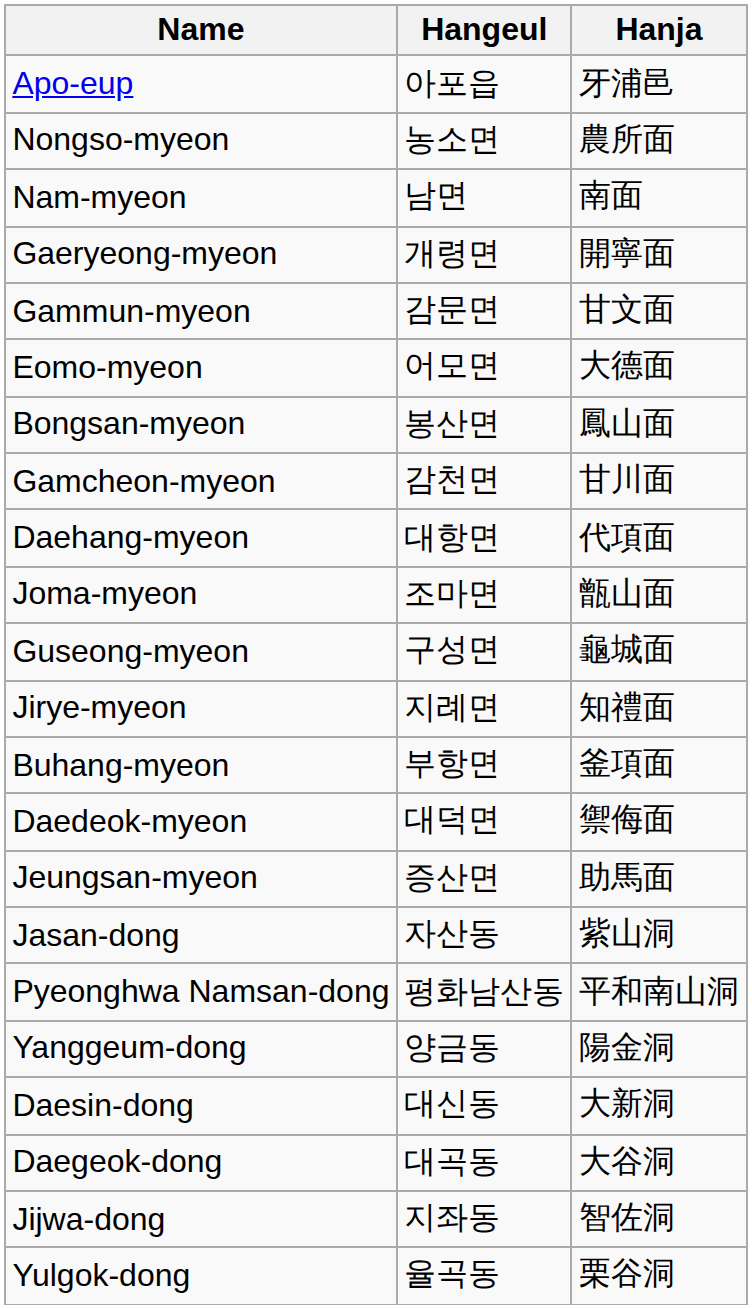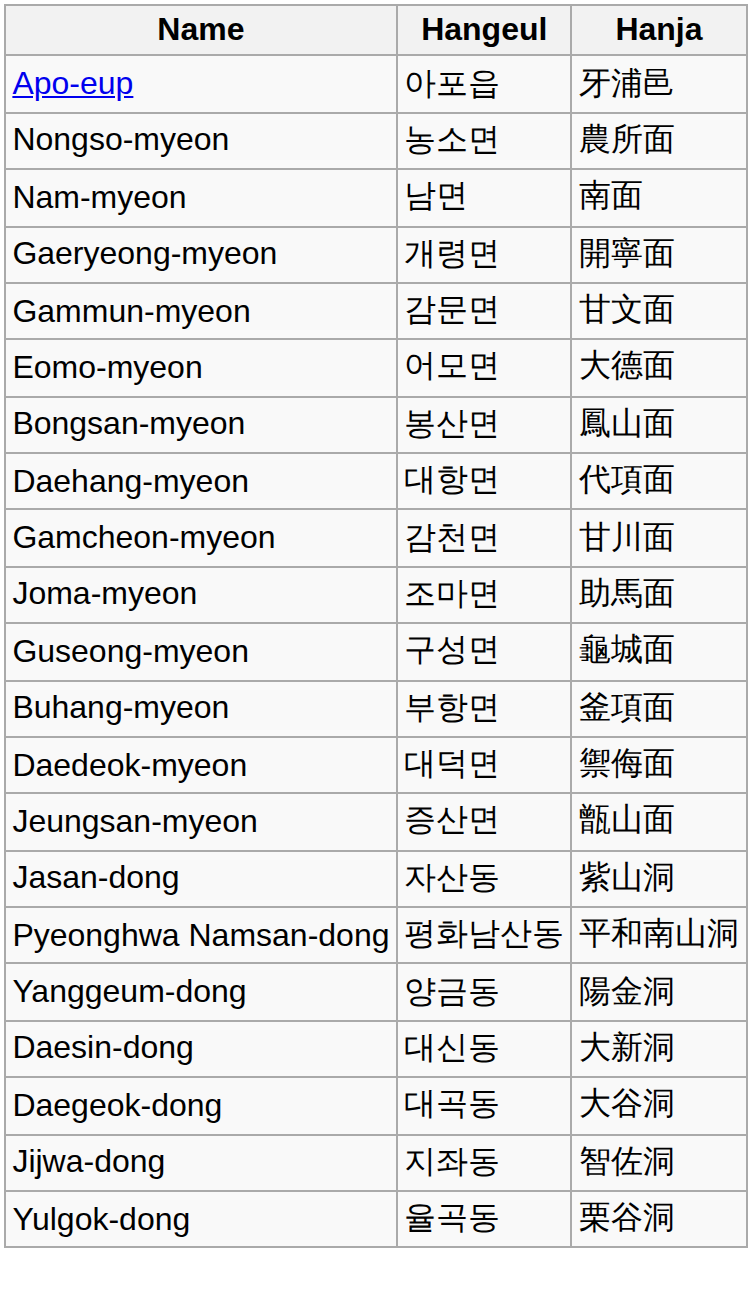rows swapped: Daehang-myeon <-> Gamcheon-myeon
Joma-myeon | Hanja: 甑山面 -> 助馬面
- row: Jirye-myeon | 지례면 | 知禮面
Jeungsan-myeon | Hanja: 助馬面 -> 甑山面
